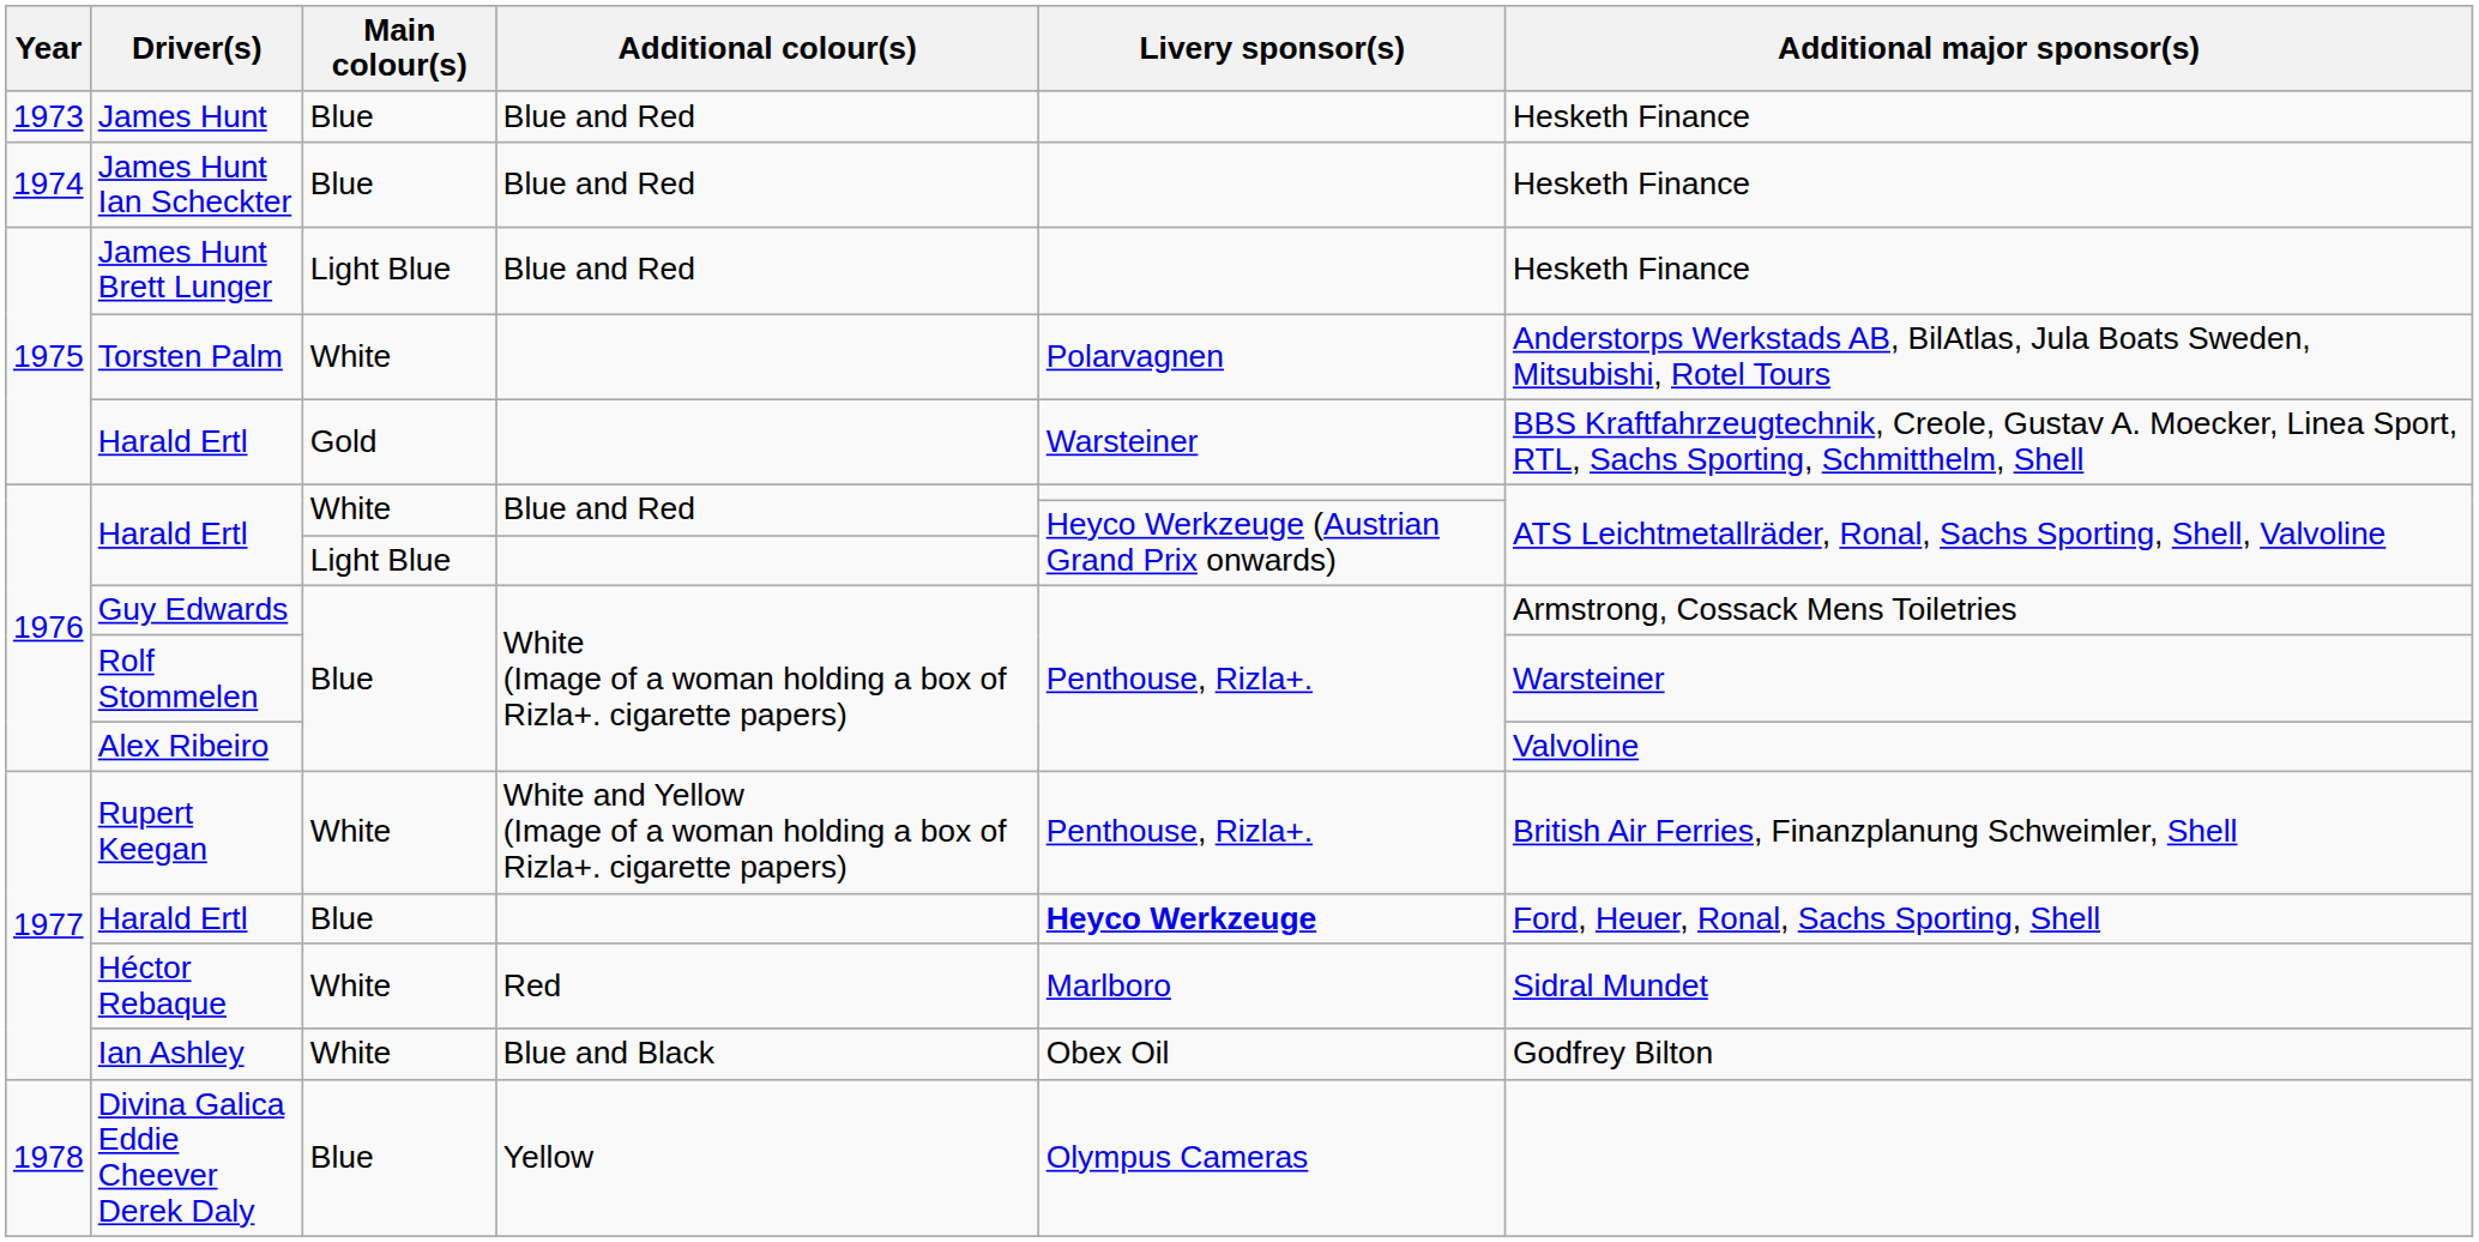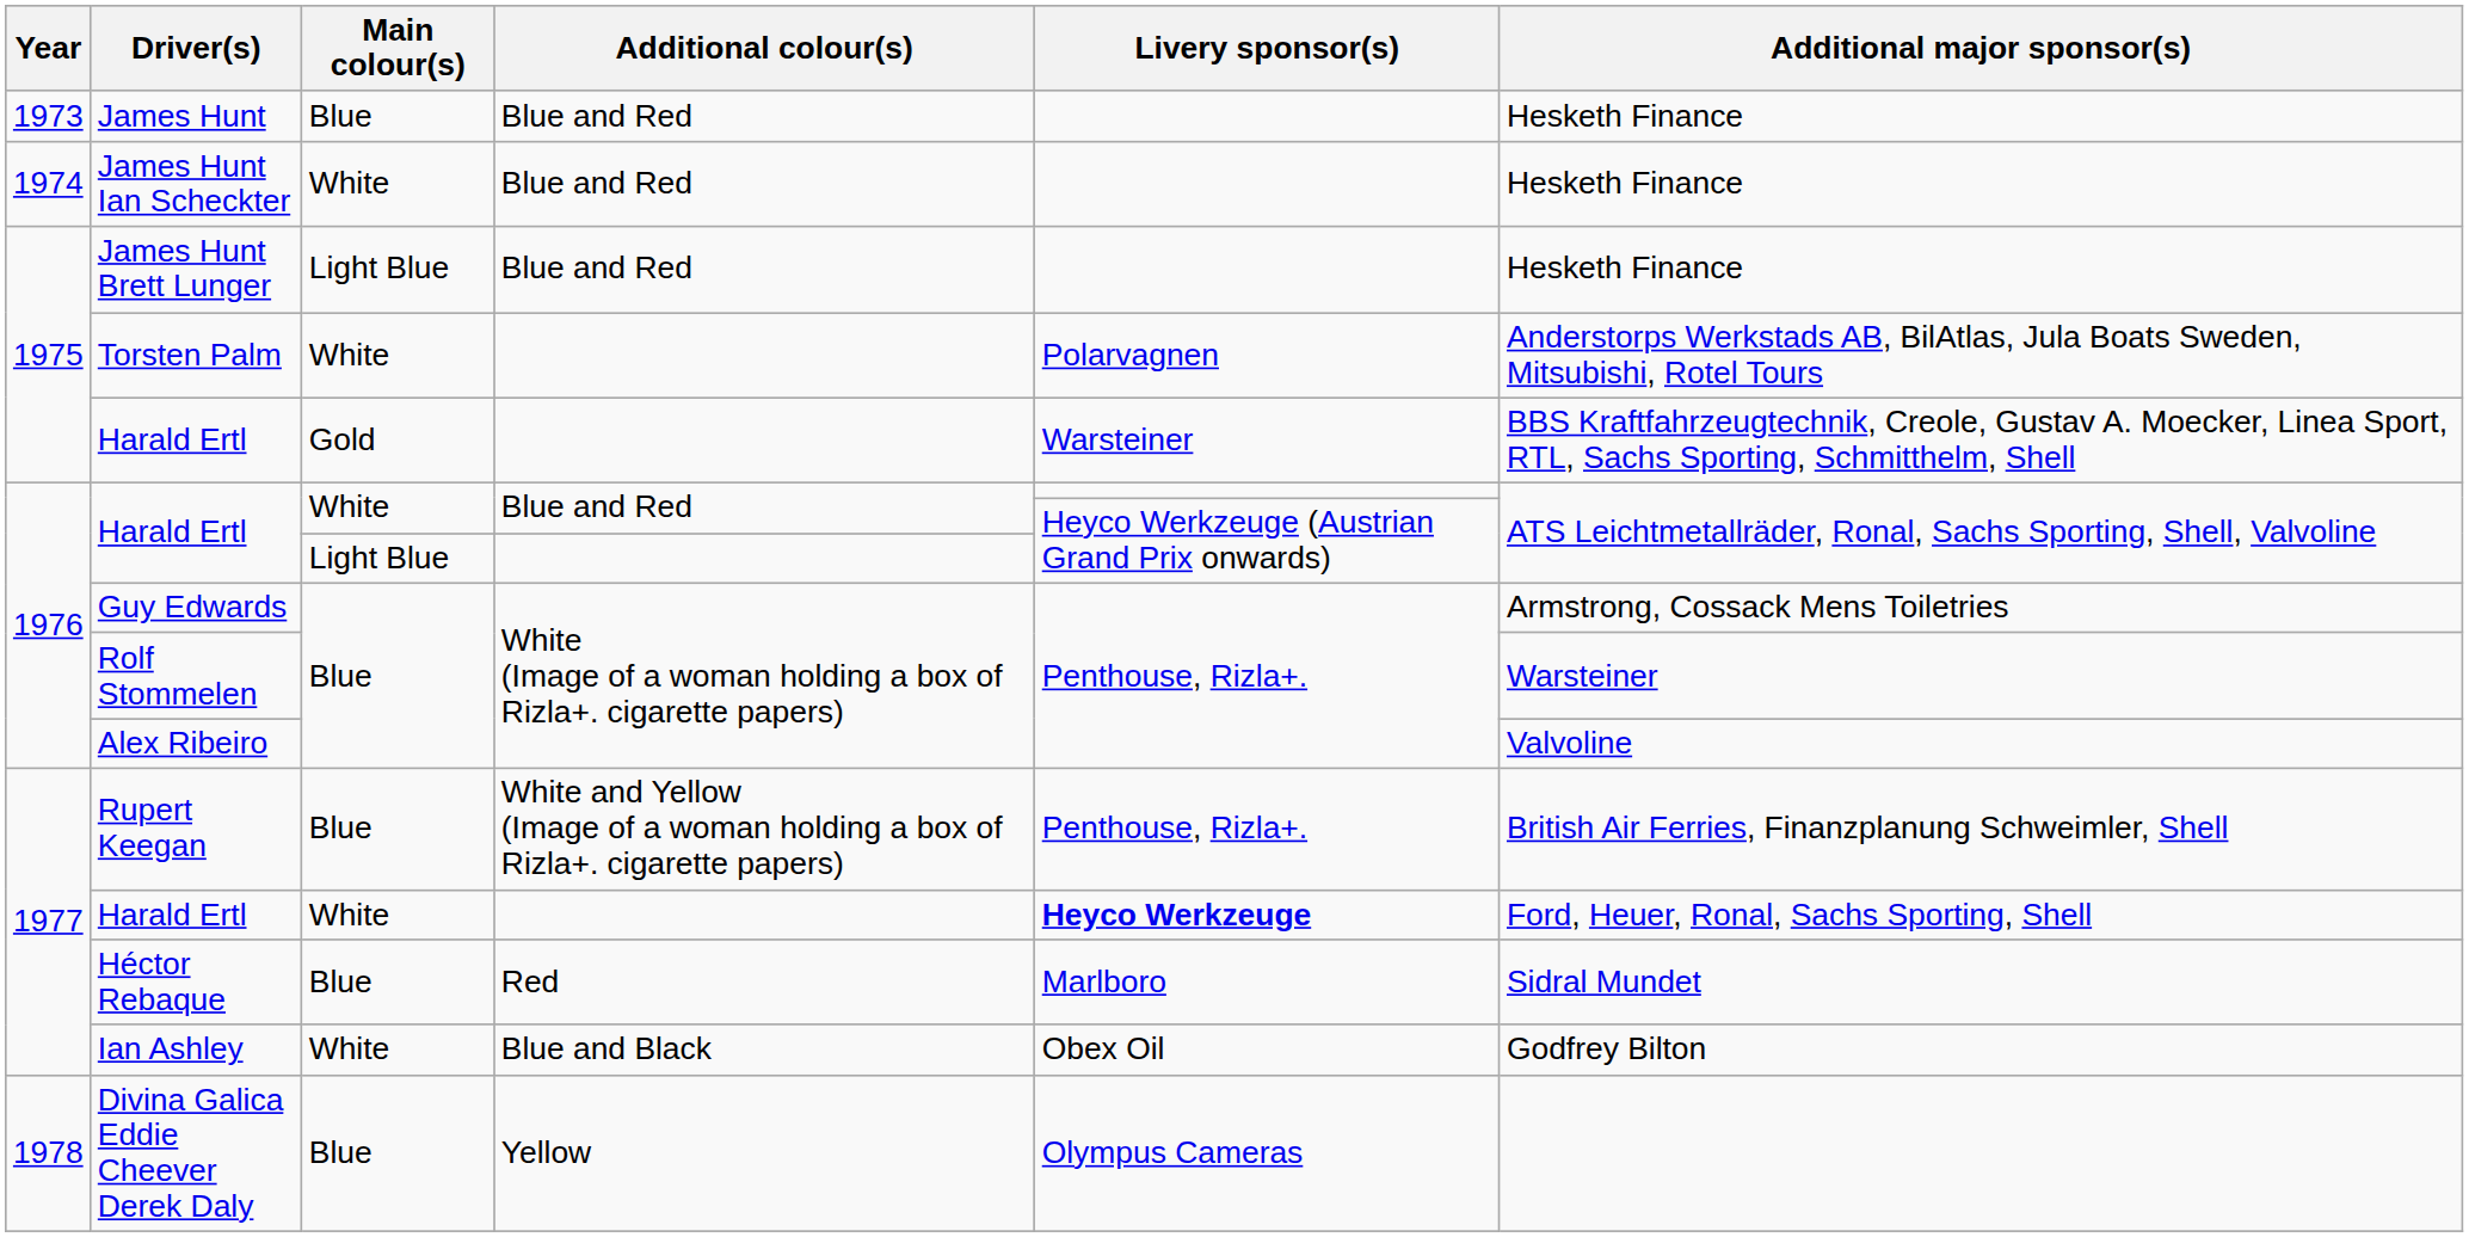James Hunt Ian Scheckter | Main colour(s): Blue -> White
Rupert Keegan | Main colour(s): White -> Blue
1977 / Harald Ertl | Main colour(s): Blue -> White
Héctor Rebaque | Main colour(s): White -> Blue
